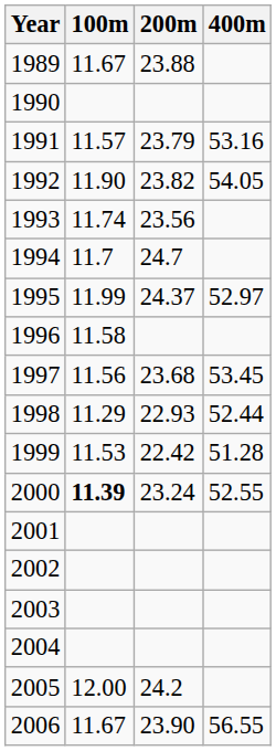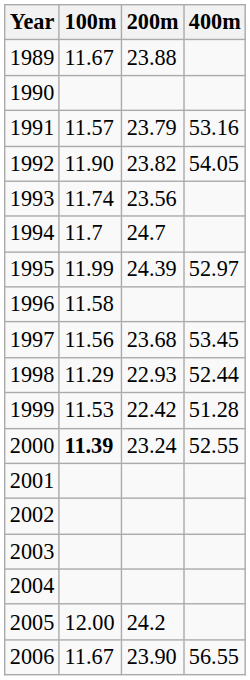1995 | 200m: 24.37 -> 24.39
